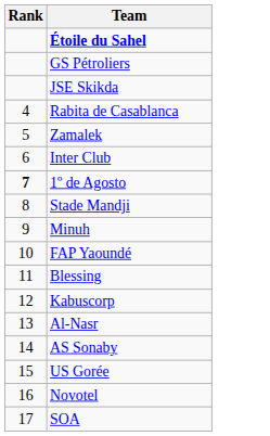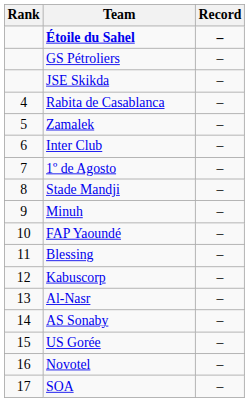+ column: Record | – | – | – | – | – | – | – | – | – | – | – | – | – | – | – | – | –
1º de Agosto | Rank: bold -> normal
